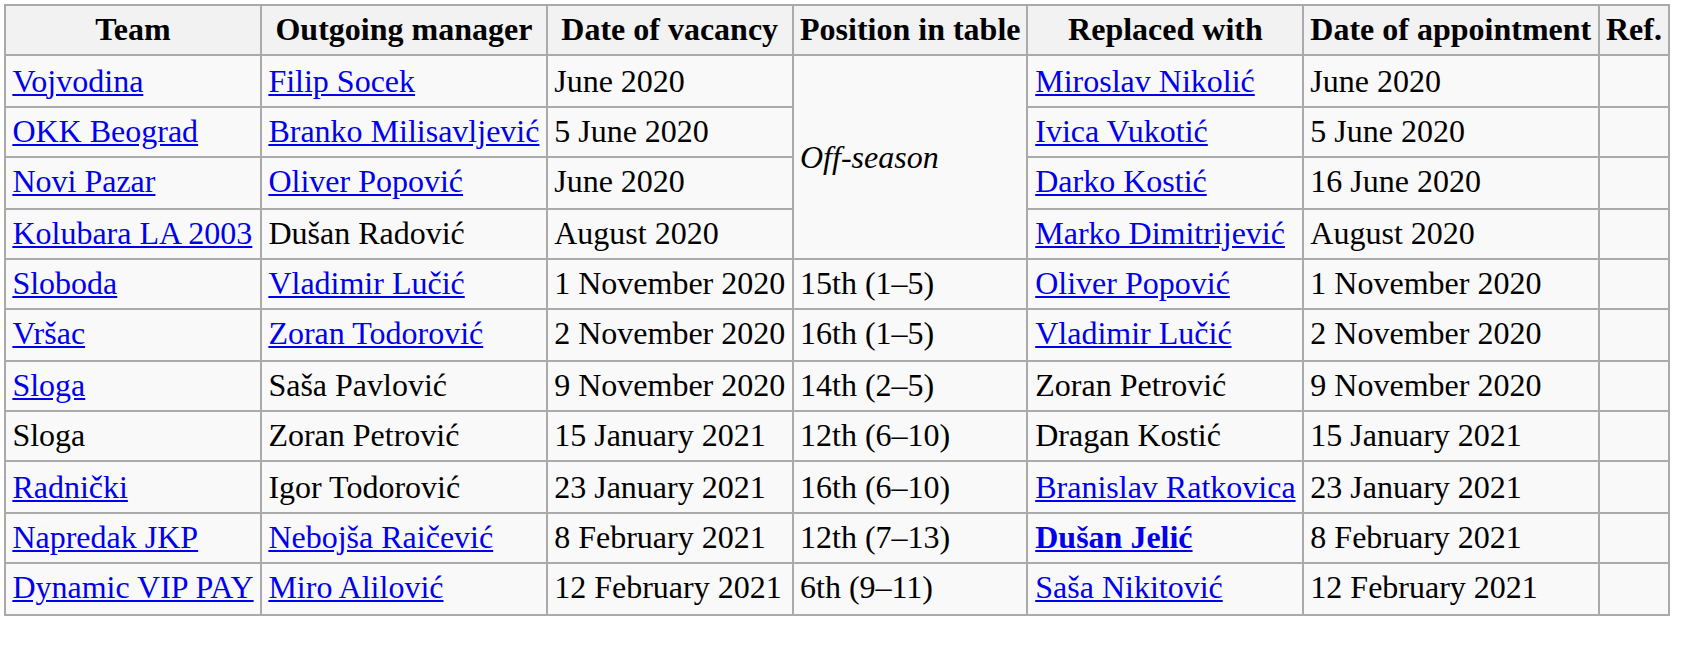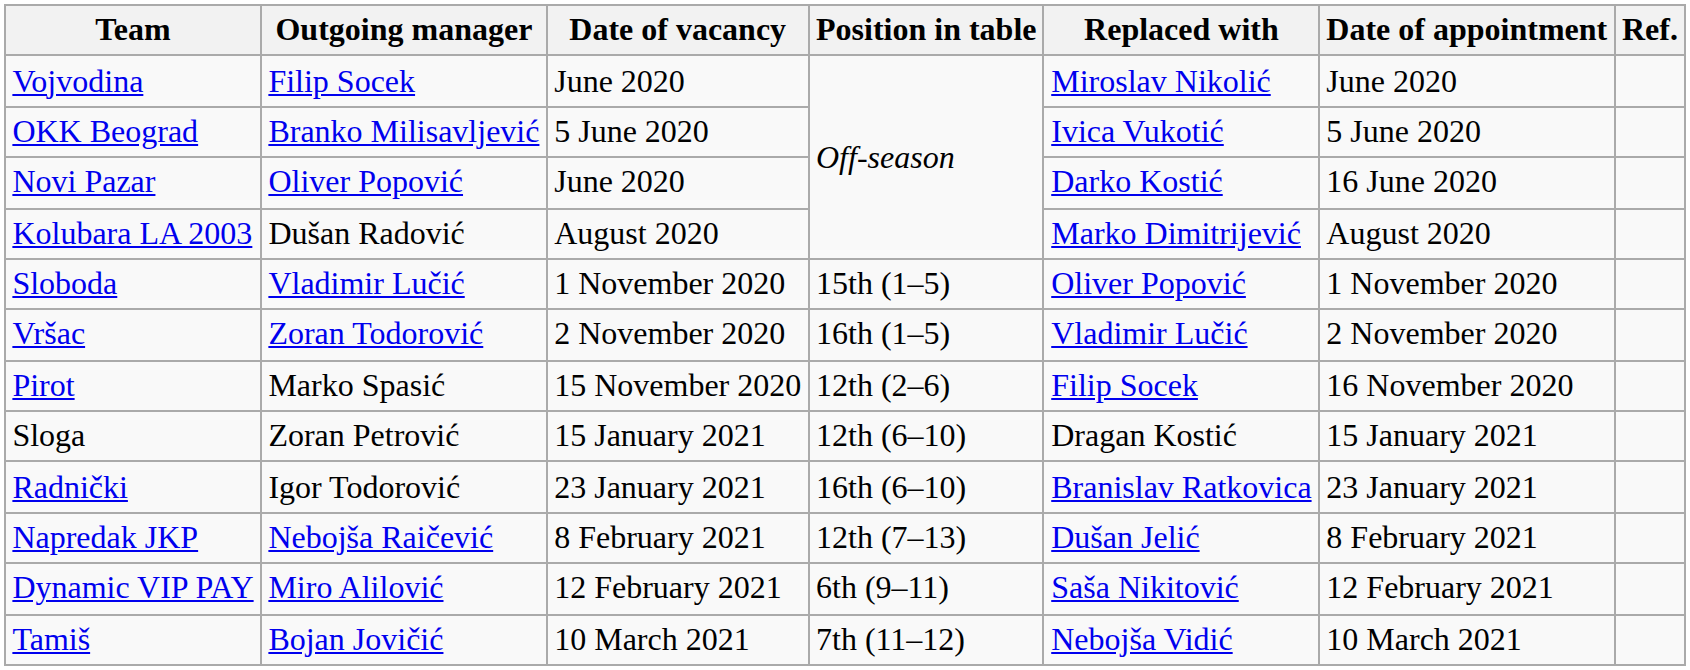- row: Sloga | Saša Pavlović | 9 November 2020 | 14th (2–5) | Zoran Petrović | 9 November 2020
+ row: Pirot | Marko Spasić | 15 November 2020 | 12th (2–6) | Filip Socek | 16 November 2020
Nebojša Raičević | Replaced with: bold -> normal
+ row: Tamiš | Bojan Jovičić | 10 March 2021 | 7th (11–12) | Nebojša Vidić | 10 March 2021
